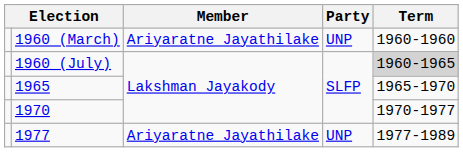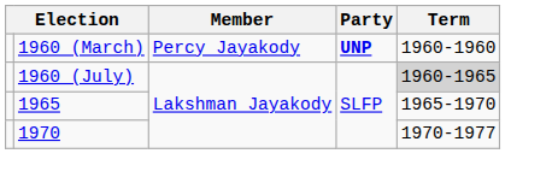1960 (March) | Member: Ariyaratne Jayathilake -> Percy Jayakody
1960 (March) | Party: normal -> bold
- row: 1977 | Ariyaratne Jayathilake | UNP | 1977-1989
